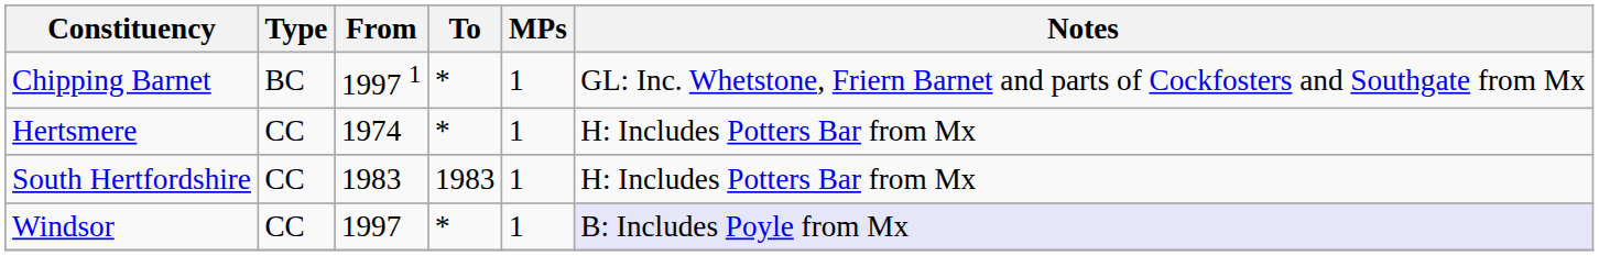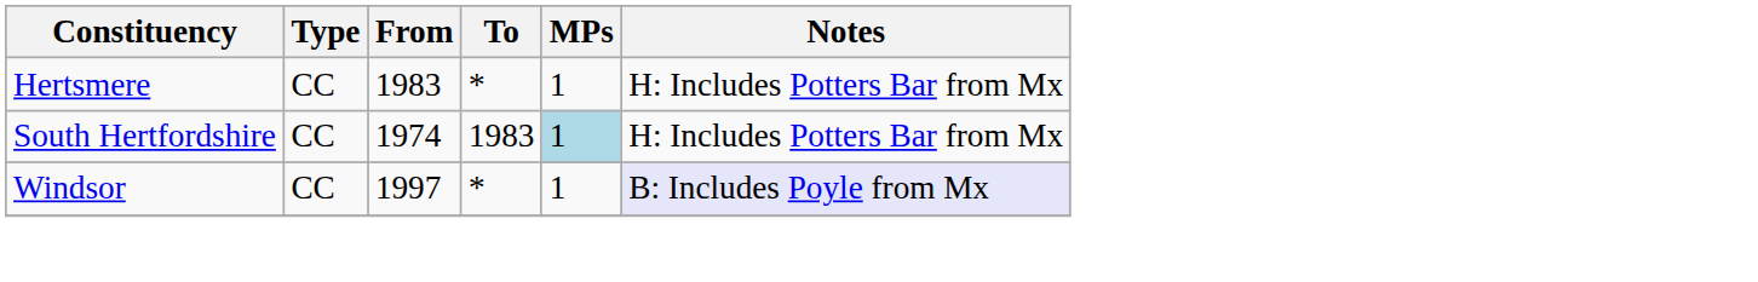- row: Chipping Barnet | BC | 1997 1 | * | 1 | GL: Inc. Whetstone, Friern Barnet and parts of Cockfosters and Southgate from Mx
Hertsmere | From: 1974 -> 1983
South Hertfordshire | From: 1983 -> 1974
South Hertfordshire | MPs: no background -> lightblue background
